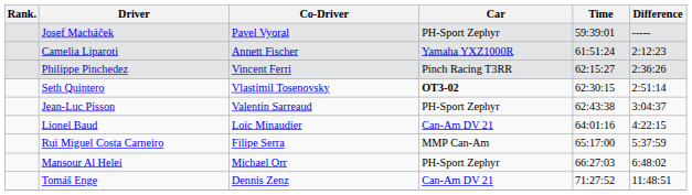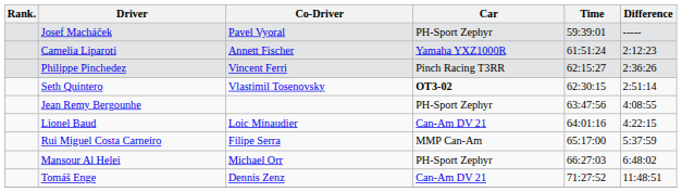- row: Jean-Luc Pisson | Valentin Sarreaud | PH-Sport Zephyr | 62:43:38 | 3:04:37
+ row: Jean Remy Bergounhe | PH-Sport Zephyr | 63:47:56 | 4:08:55
